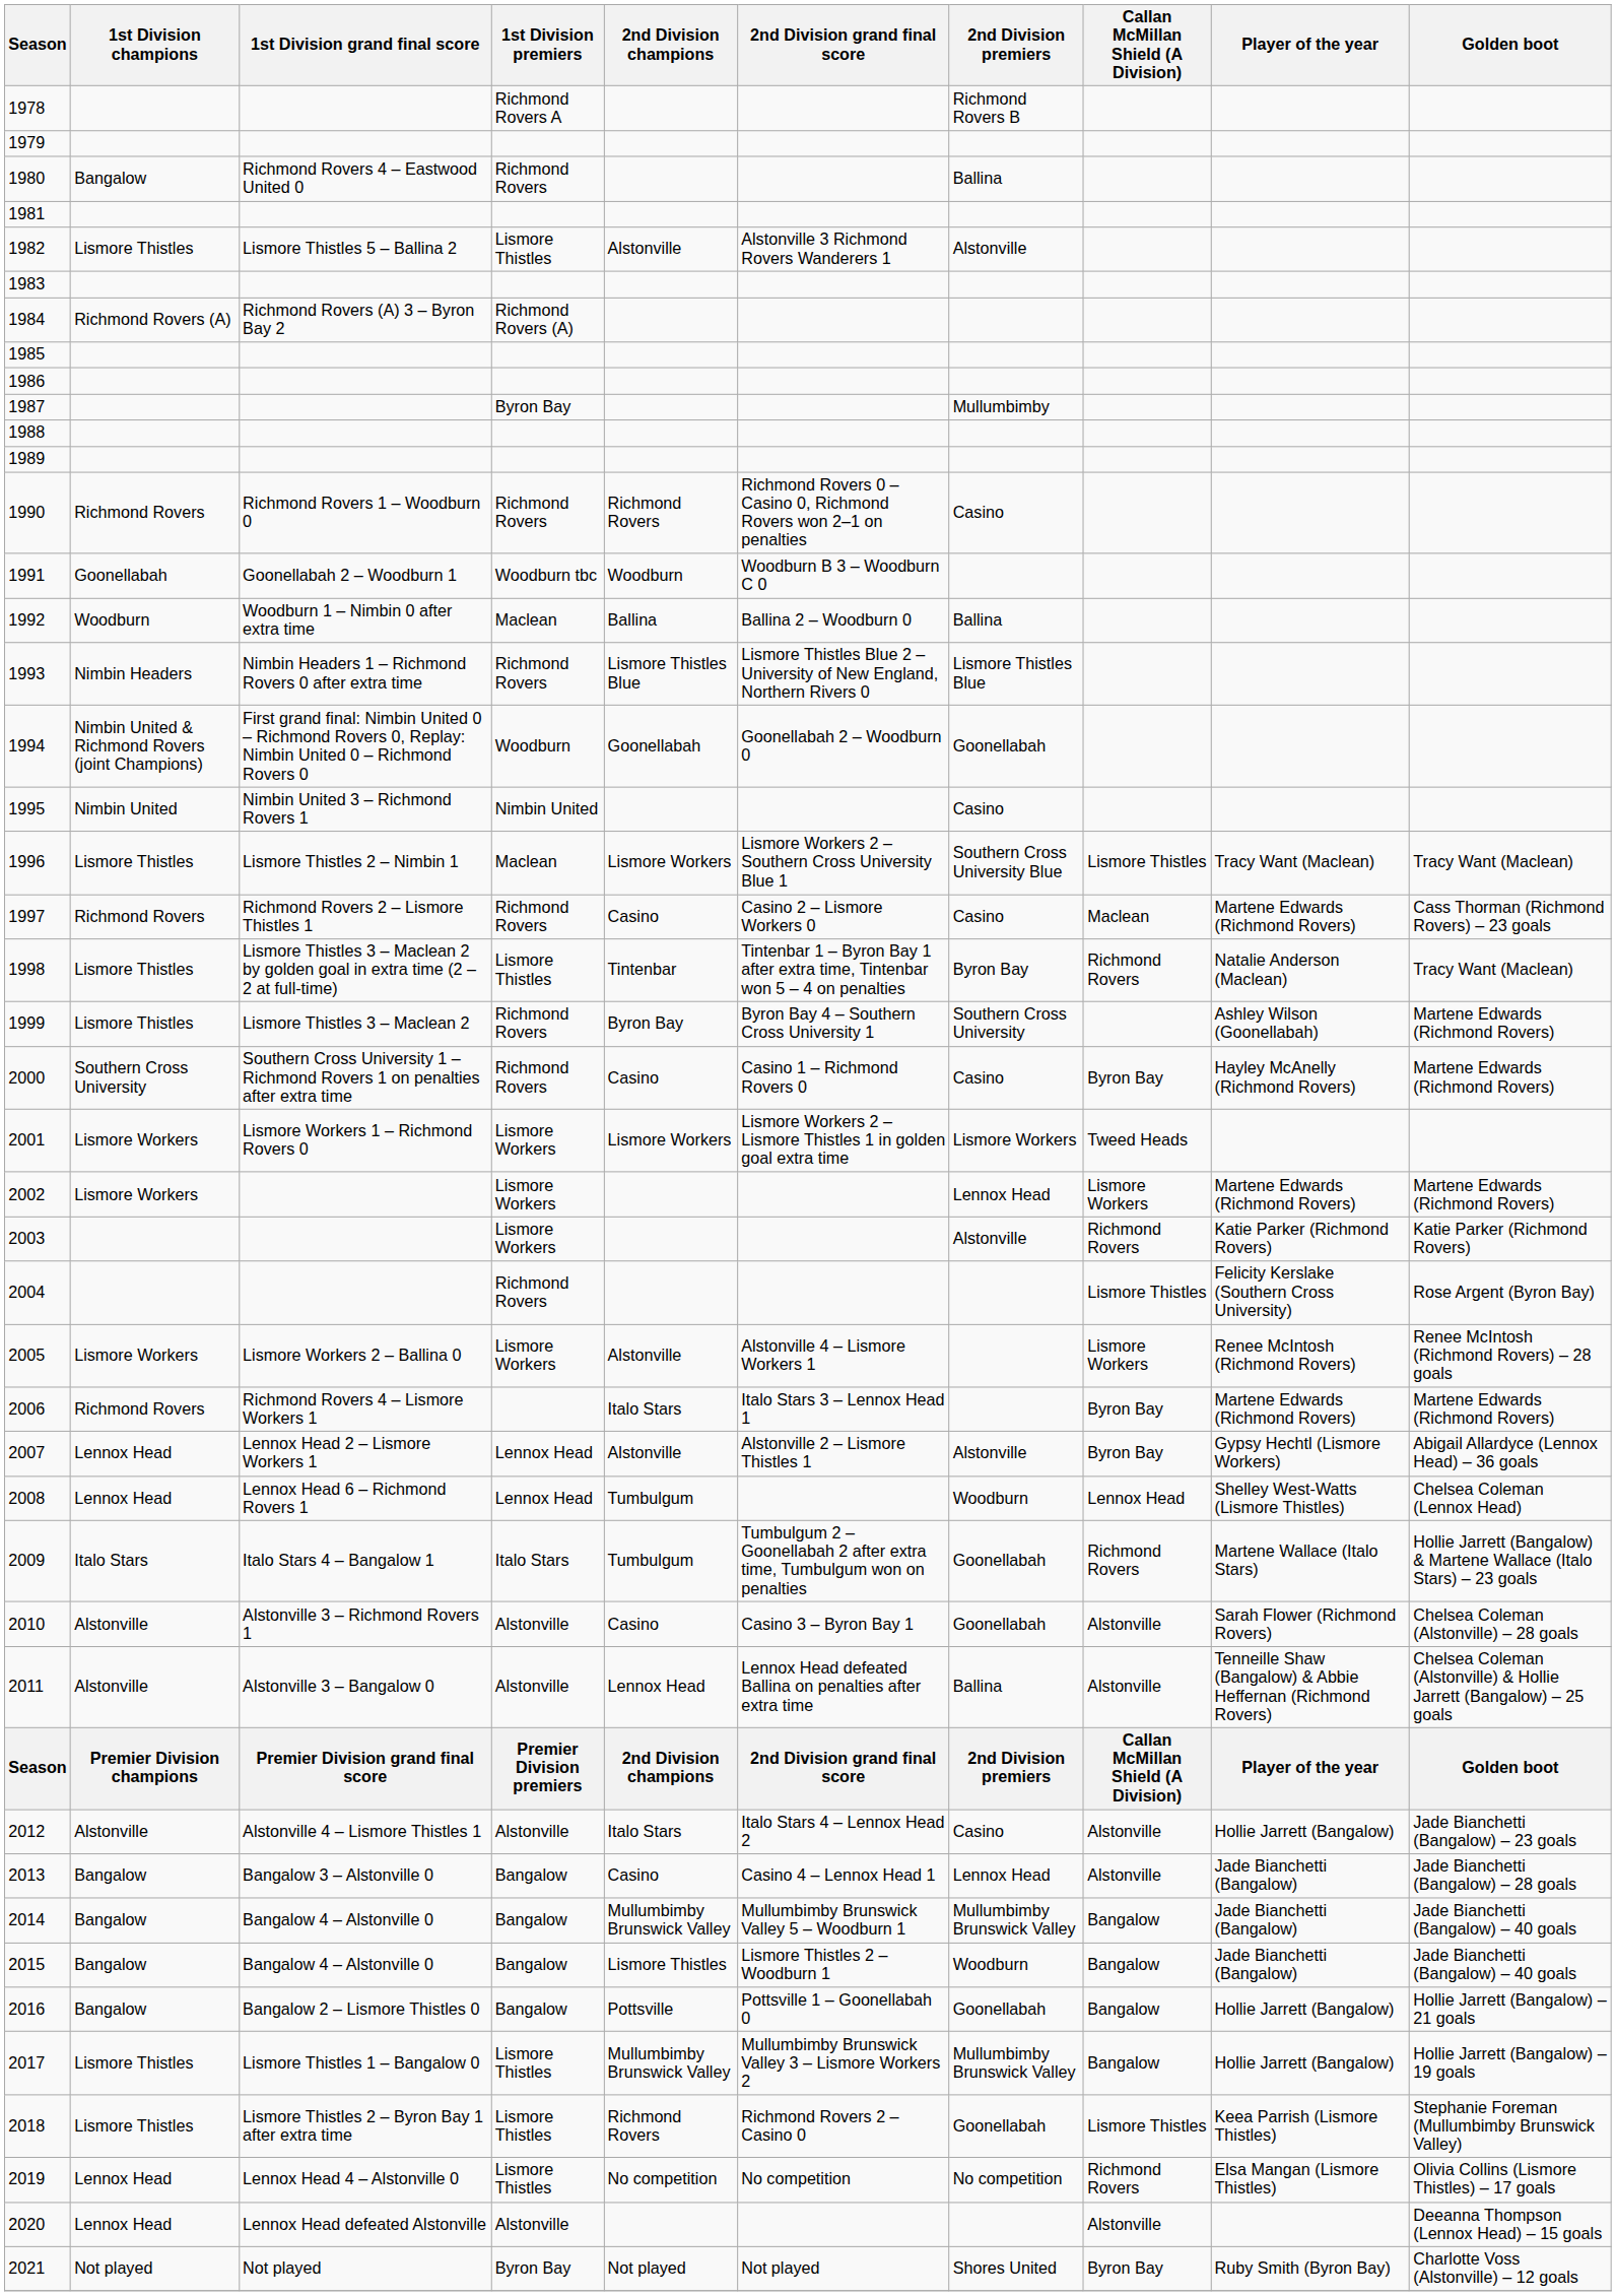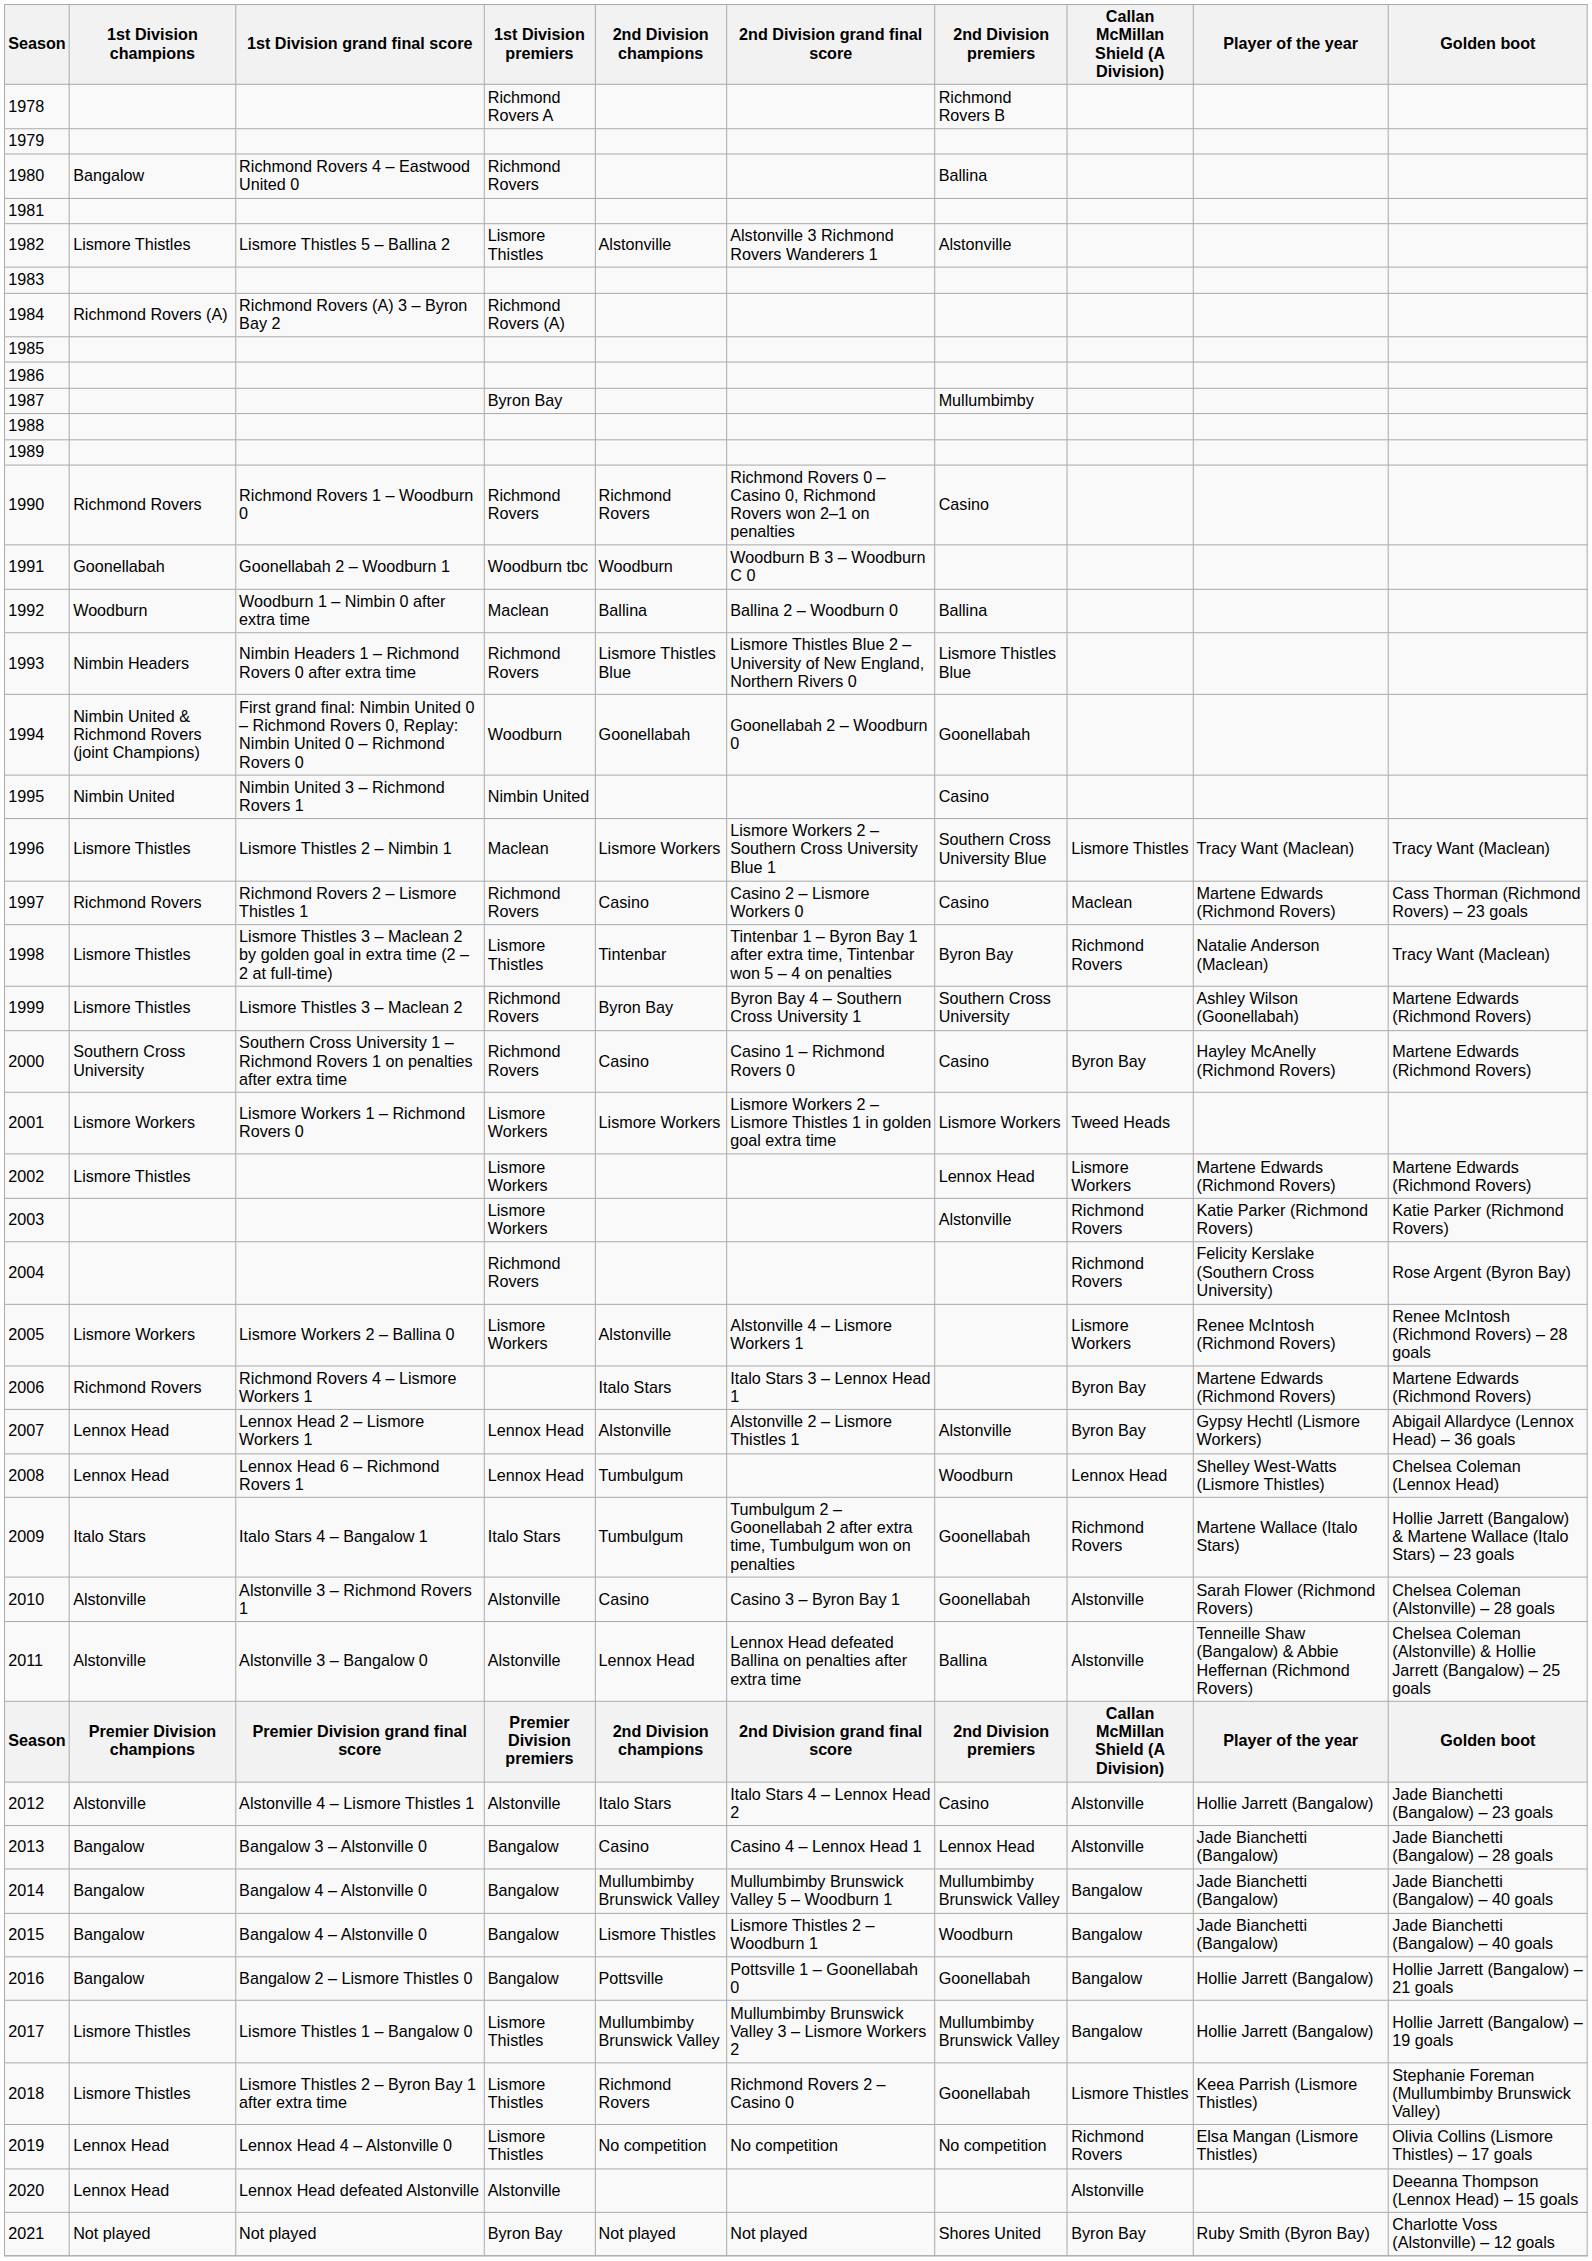2002 | 1st Division champions: Lismore Workers -> Lismore Thistles
2004 | Callan McMillan Shield (A Division): Lismore Thistles -> Richmond Rovers
